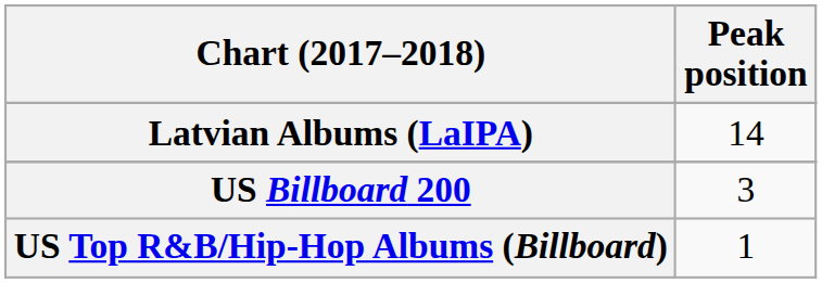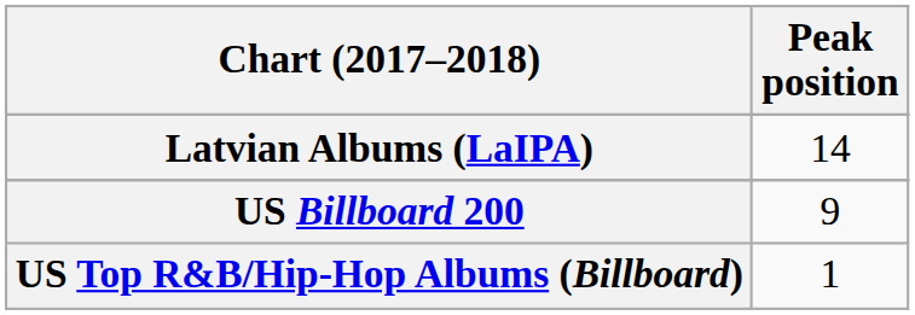US Billboard 200 | Peak position: 3 -> 9
